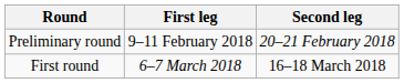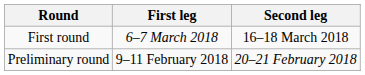rows swapped: Preliminary round <-> First round
